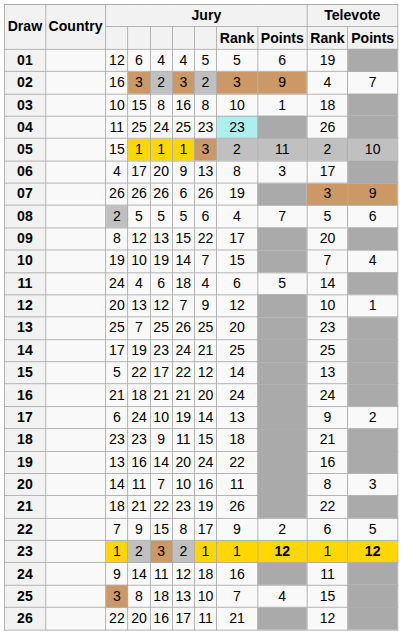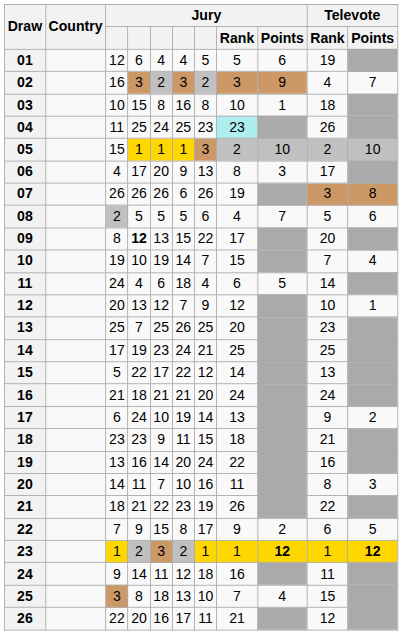05 | Jury / Points: 11 -> 10
07 | Televote / Points: 9 -> 8
09 | column 4: normal -> bold
